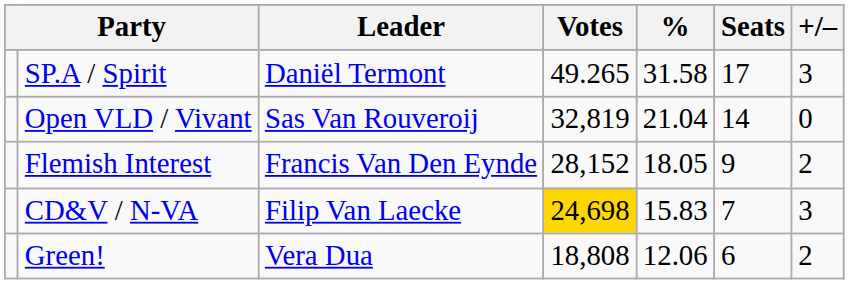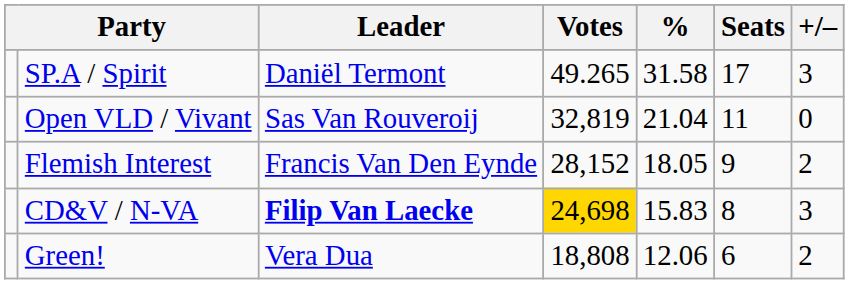Open VLD / Vivant | Seats: 14 -> 11
CD&V / N-VA | Leader: normal -> bold
CD&V / N-VA | Seats: 7 -> 8
